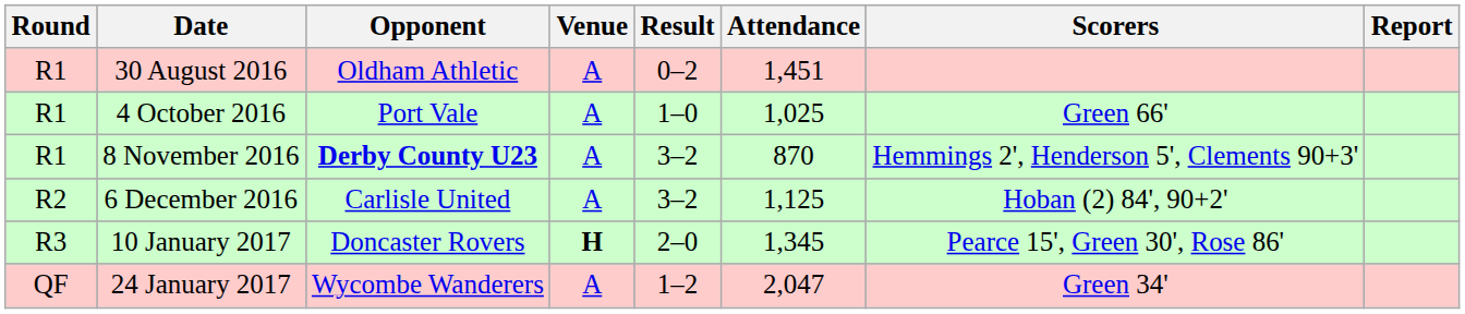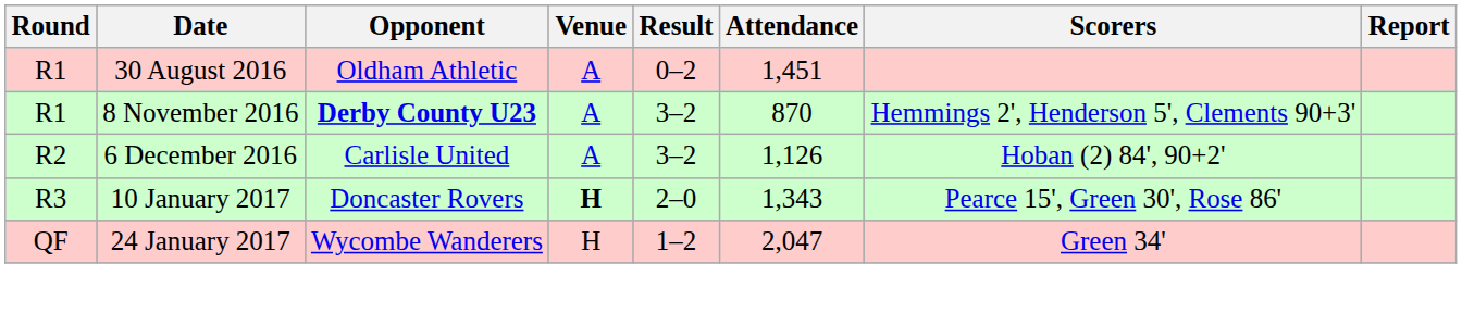- row: R1 | 4 October 2016 | Port Vale | A | 1–0 | 1,025 | Green 66'
6 December 2016 | Attendance: 1,125 -> 1,126
10 January 2017 | Attendance: 1,345 -> 1,343
24 January 2017 | Venue: A -> H
